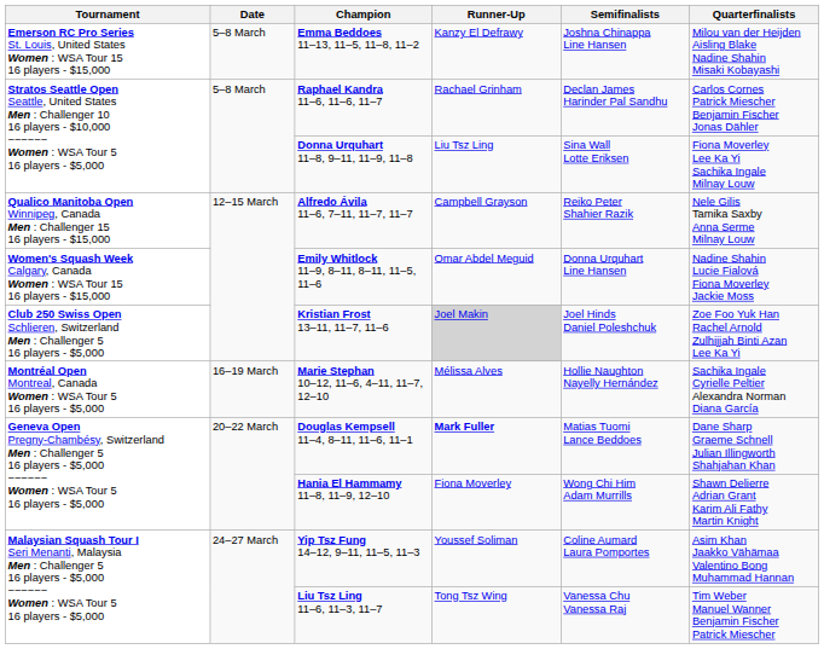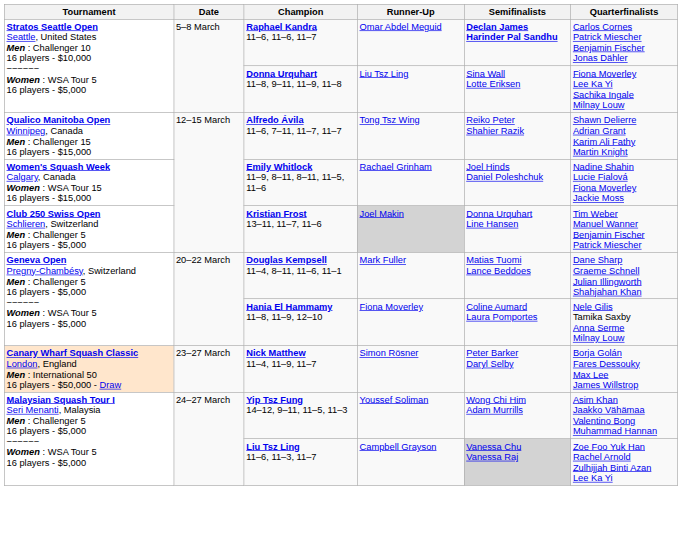- row: Emerson RC Pro Series St. Louis, United States Women : WSA Tour 15 16 players - $15,000 | 5–8 March | Emma Beddoes 11–13, 11–5, 11–8, 11–2 | Kanzy El Defrawy | Joshna Chinappa Line Hansen | Milou van der Heijden Aisling Blake Nadine Shahin Misaki Kobayashi
Raphael Kandra 11–6, 11–6, 11–7 | Runner-Up: Rachael Grinham -> Omar Abdel Meguid
Raphael Kandra 11–6, 11–6, 11–7 | Semifinalists: normal -> bold
Alfredo Ávila 11–6, 7–11, 11–7, 11–7 | Runner-Up: Campbell Grayson -> Tong Tsz Wing
Alfredo Ávila 11–6, 7–11, 11–7, 11–7 | Quarterfinalists: Nele Gilis Tamika Saxby Anna Serme Milnay Louw -> Shawn Delierre Adrian Grant Karim Ali Fathy Martin Knight
Emily Whitlock 11–9, 8–11, 8–11, 11–5, 11–6 | Runner-Up: Omar Abdel Meguid -> Rachael Grinham
Emily Whitlock 11–9, 8–11, 8–11, 11–5, 11–6 | Semifinalists: Donna Urquhart Line Hansen -> Joel Hinds Daniel Poleshchuk
Kristian Frost 13–11, 11–7, 11–6 | Semifinalists: Joel Hinds Daniel Poleshchuk -> Donna Urquhart Line Hansen
Kristian Frost 13–11, 11–7, 11–6 | Quarterfinalists: Zoe Foo Yuk Han Rachel Arnold Zulhijjah Binti Azan Lee Ka Yi -> Tim Weber Manuel Wanner Benjamin Fischer Patrick Miescher
- row: Montréal Open Montreal, Canada Women : WSA Tour 5 16 players - $5,000 | 16–19 March | Marie Stephan 10–12, 11–6, 4–11, 11–7, 12–10 | Mélissa Alves | Hollie Naughton Nayelly Hernández | Sachika Ingale Cyrielle Peltier Alexandra Norman Diana García
Douglas Kempsell 11–4, 8–11, 11–6, 11–1 | Runner-Up: bold -> normal
Hania El Hammamy 11–8, 11–9, 12–10 | Semifinalists: Wong Chi Him Adam Murrills -> Coline Aumard Laura Pomportes
Hania El Hammamy 11–8, 11–9, 12–10 | Quarterfinalists: Shawn Delierre Adrian Grant Karim Ali Fathy Martin Knight -> Nele Gilis Tamika Saxby Anna Serme Milnay Louw
+ row: Canary Wharf Squash Classic London, England Men : International 50 16 players - $50,000 - Draw | 23–27 March | Nick Matthew 11–4, 11–9, 11–7 | Simon Rösner | Peter Barker Daryl Selby | Borja Golán Fares Dessouky Max Lee James Willstrop
Yip Tsz Fung 14–12, 9–11, 11–5, 11–3 | Semifinalists: Coline Aumard Laura Pomportes -> Wong Chi Him Adam Murrills
Liu Tsz Ling 11–6, 11–3, 11–7 | Runner-Up: Tong Tsz Wing -> Campbell Grayson
Liu Tsz Ling 11–6, 11–3, 11–7 | Semifinalists: no background -> lightgrey background
Liu Tsz Ling 11–6, 11–3, 11–7 | Quarterfinalists: Tim Weber Manuel Wanner Benjamin Fischer Patrick Miescher -> Zoe Foo Yuk Han Rachel Arnold Zulhijjah Binti Azan Lee Ka Yi
